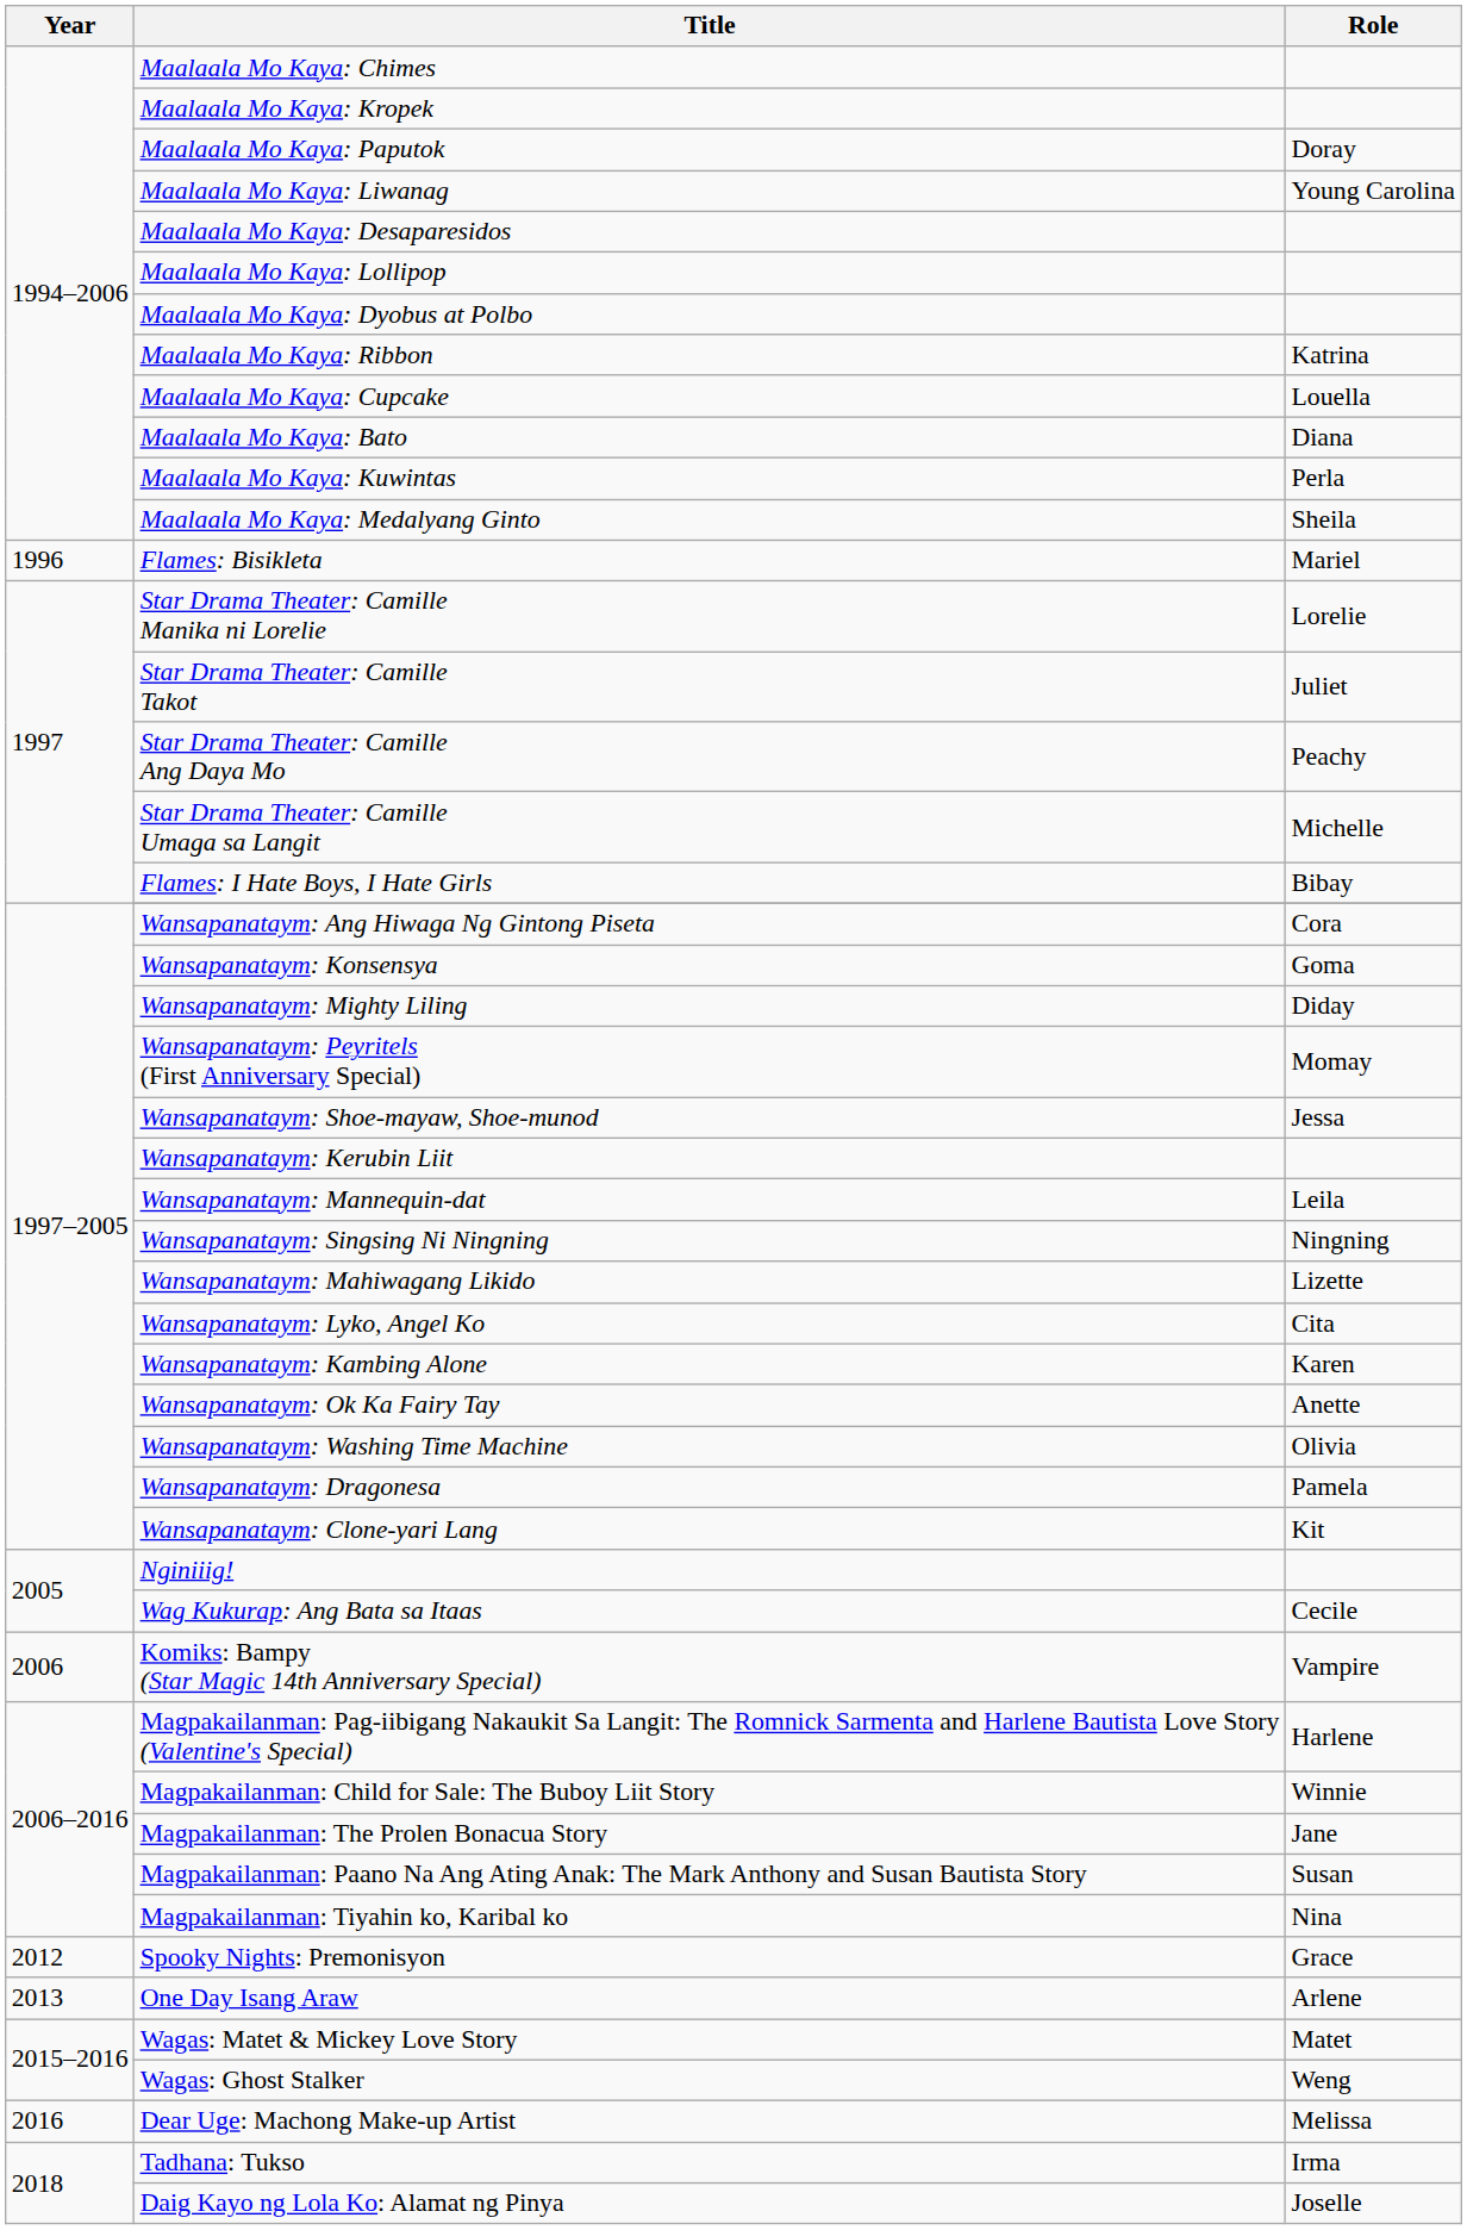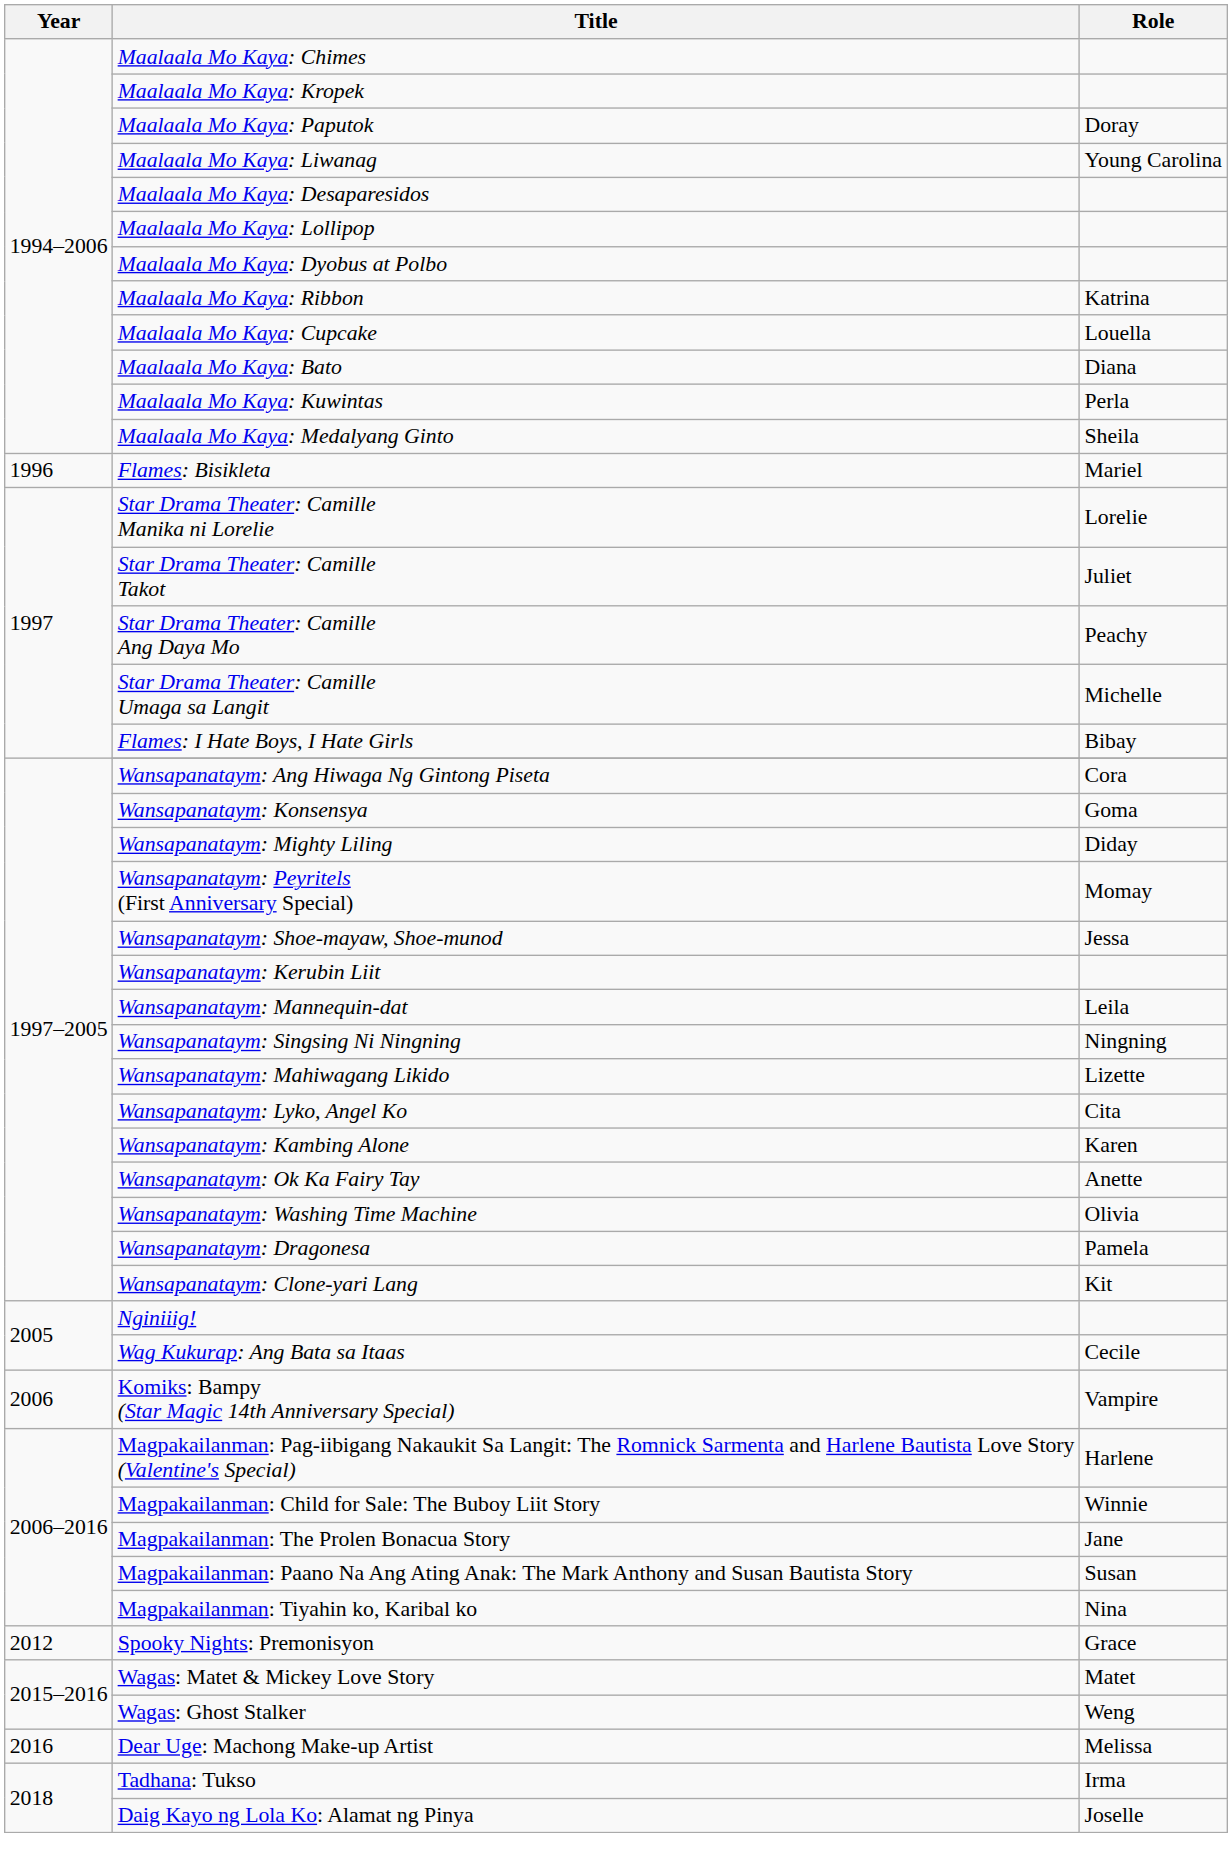- row: 2013 | One Day Isang Araw | Arlene
